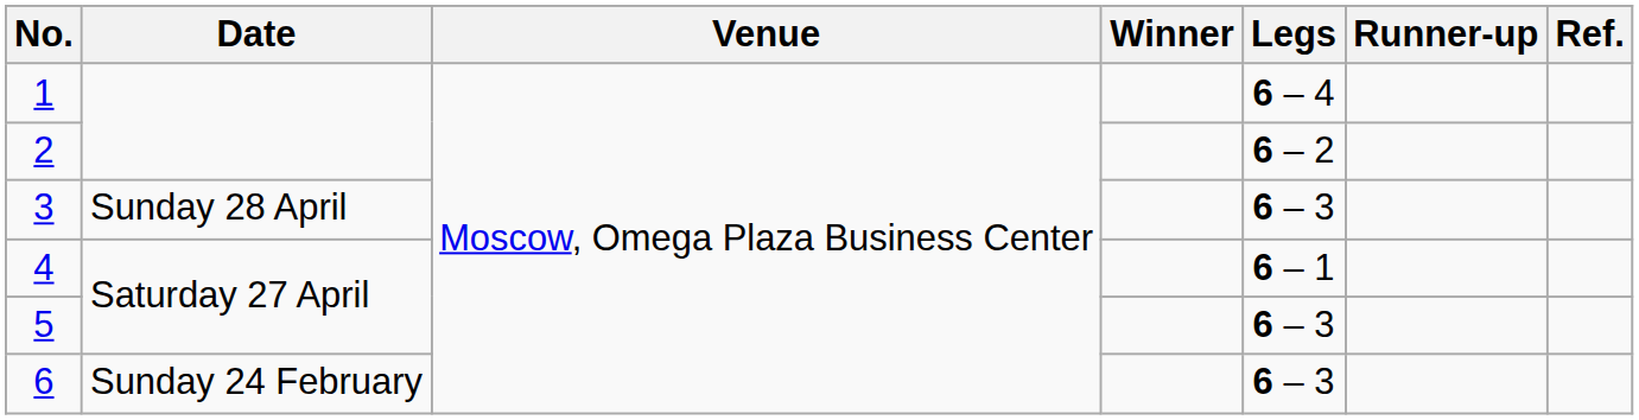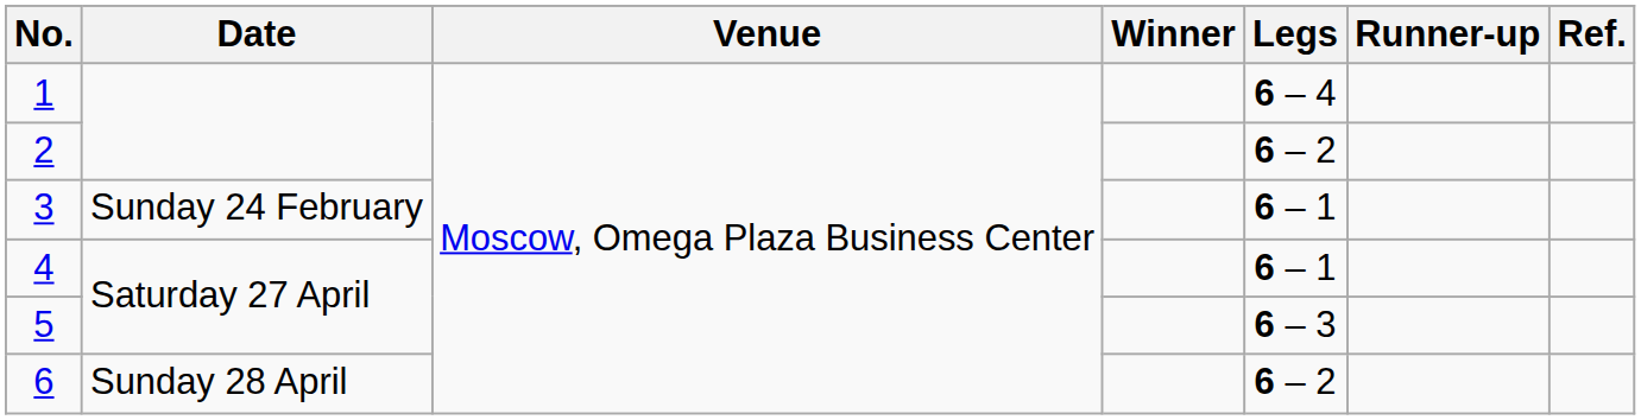3 | Date: Sunday 28 April -> Sunday 24 February
3 | Legs: 6 – 3 -> 6 – 1
6 | Date: Sunday 24 February -> Sunday 28 April
6 | Legs: 6 – 3 -> 6 – 2
